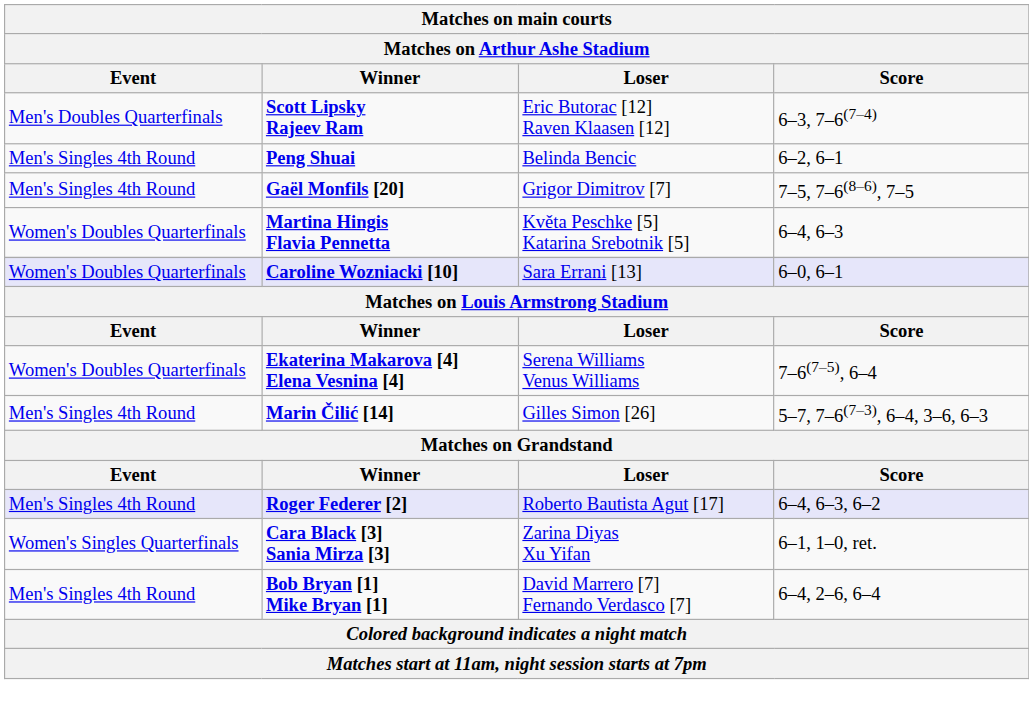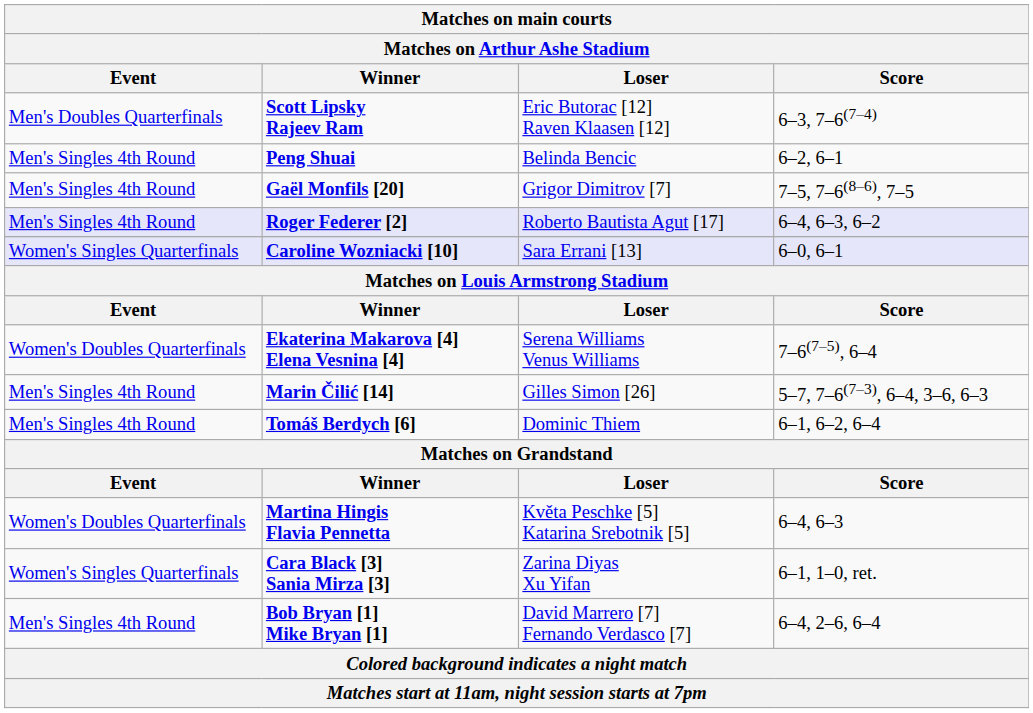rows swapped: Roger Federer [2] <-> Martina Hingis Flavia Pennetta
Caroline Wozniacki [10] | Event: Women's Doubles Quarterfinals -> Women's Singles Quarterfinals
+ row: Men's Singles 4th Round | Tomáš Berdych [6] | Dominic Thiem | 6–1, 6–2, 6–4
